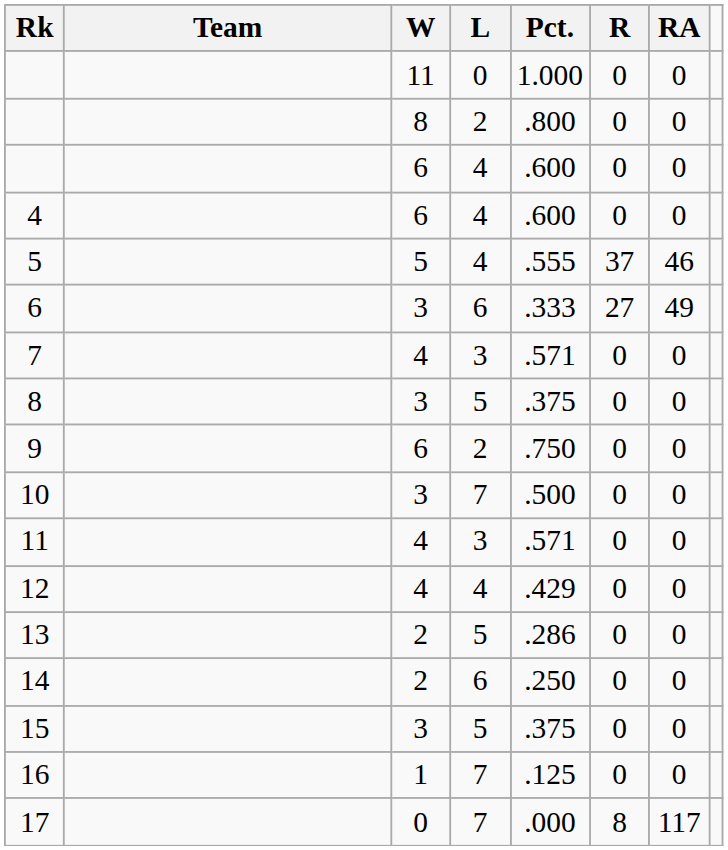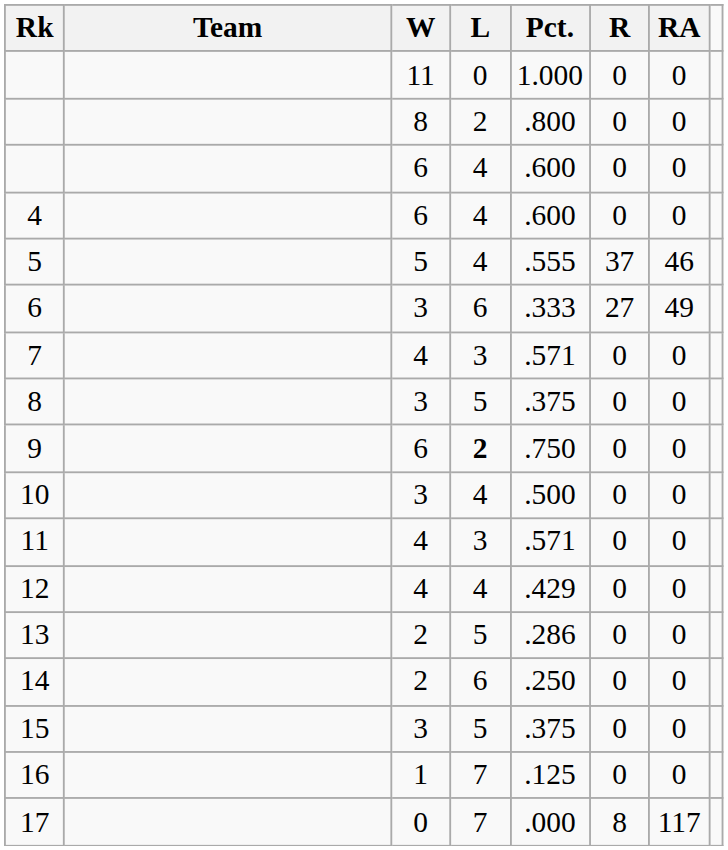9 | L: normal -> bold
10 | L: 7 -> 4
